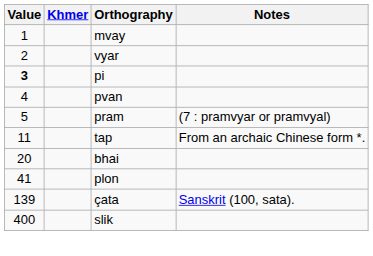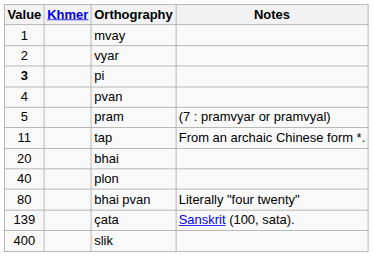plon | Value: 41 -> 40
+ row: 80 | bhai pvan | Literally "four twenty"
